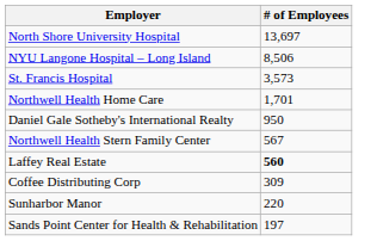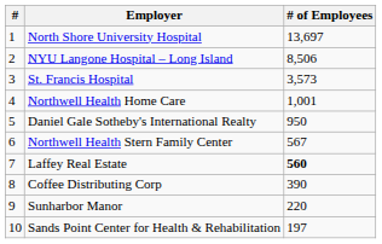+ column: # | 1 | 2 | 3 | 4 | 5 | 6 | 7 | 8 | 9 | 10
Northwell Health Home Care | # of Employees: 1,701 -> 1,001
Coffee Distributing Corp | # of Employees: 309 -> 390
